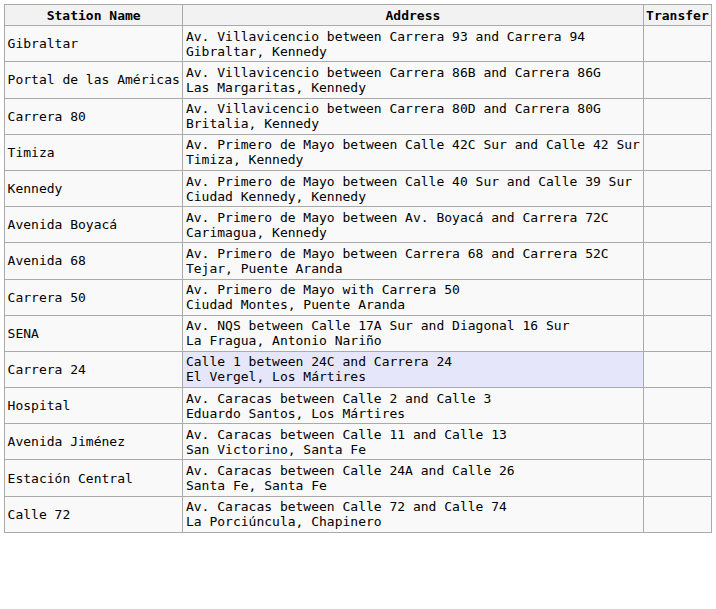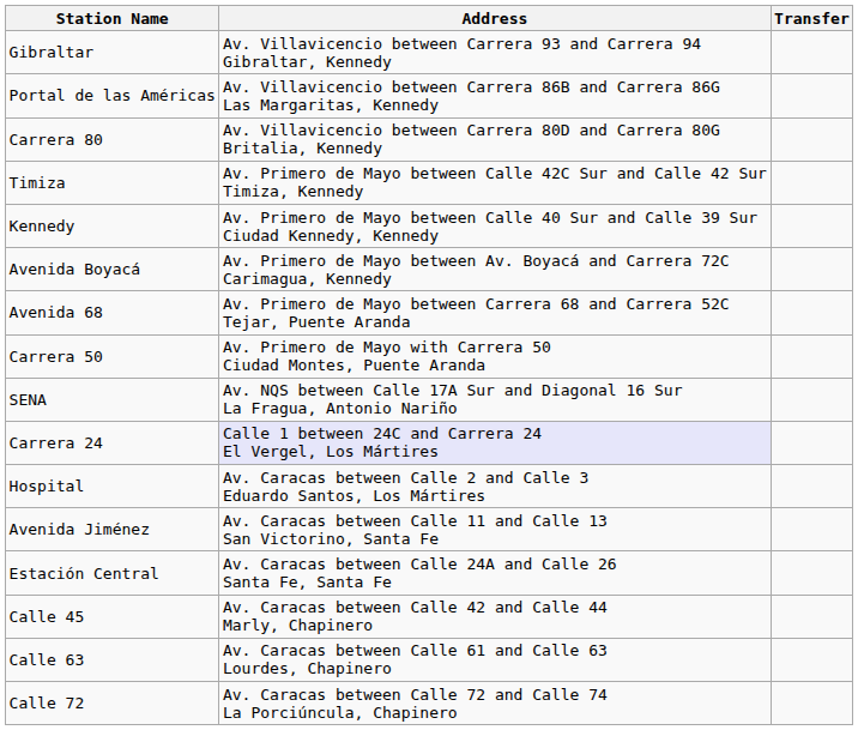+ row: Calle 45 | Av. Caracas between Calle 42 and Calle 44 Marly, Chapinero
+ row: Calle 63 | Av. Caracas between Calle 61 and Calle 63 Lourdes, Chapinero
